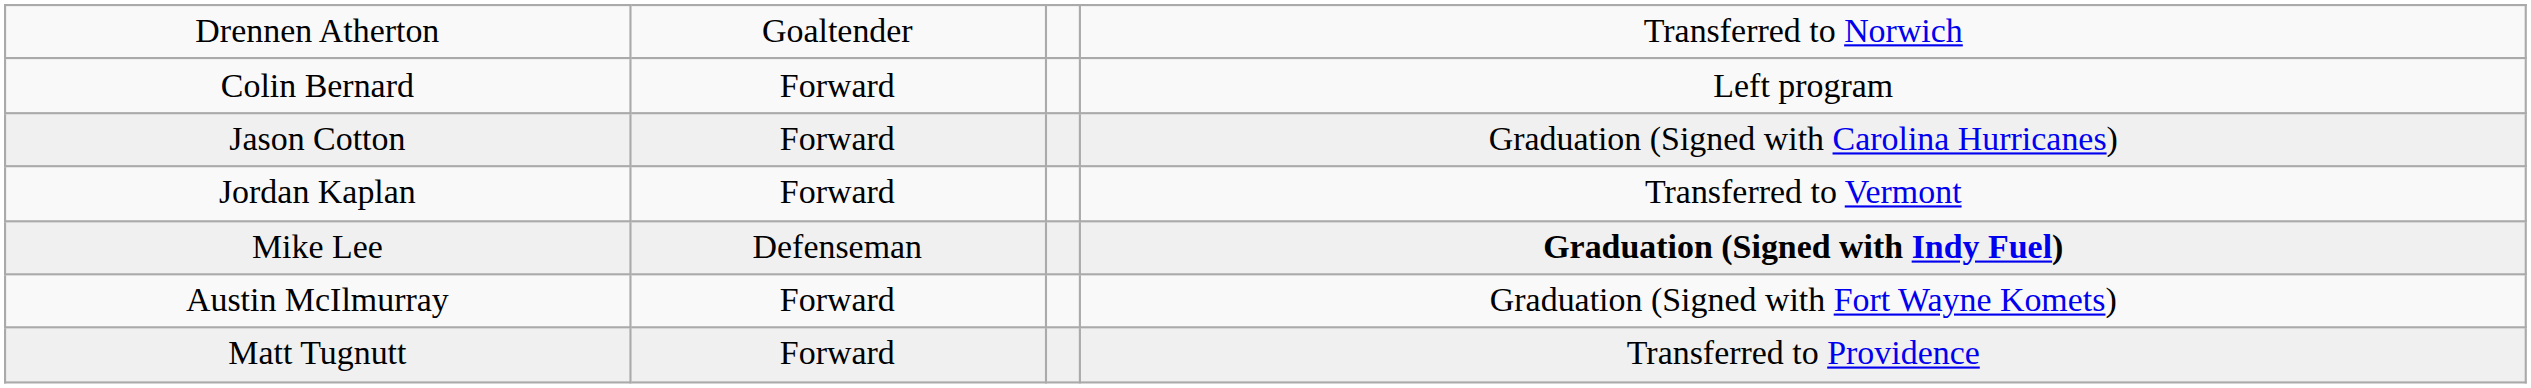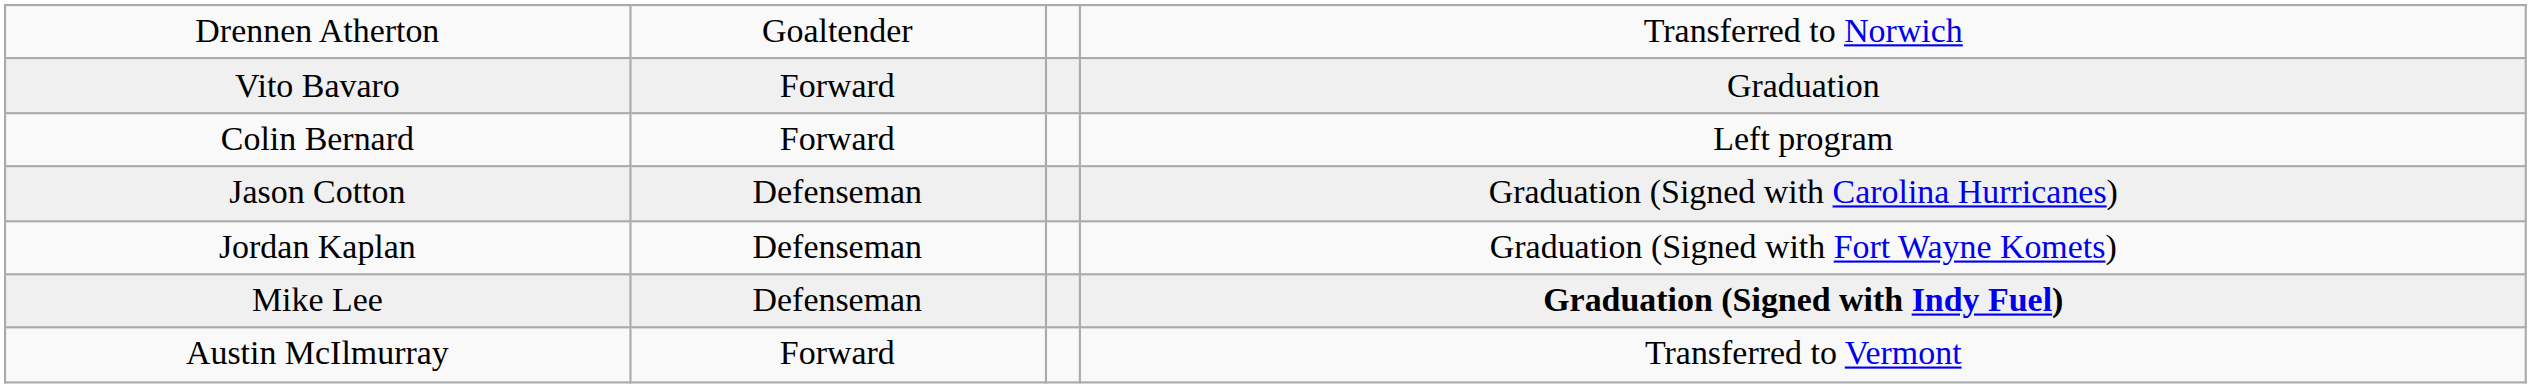+ row: Vito Bavaro | Forward | Graduation
Jason Cotton | column 2: Forward -> Defenseman
Jordan Kaplan | column 2: Forward -> Defenseman
Jordan Kaplan | column 4: Transferred to Vermont -> Graduation (Signed with Fort Wayne Komets)
Austin McIlmurray | column 4: Graduation (Signed with Fort Wayne Komets) -> Transferred to Vermont
- row: Matt Tugnutt | Forward | Transferred to Providence
